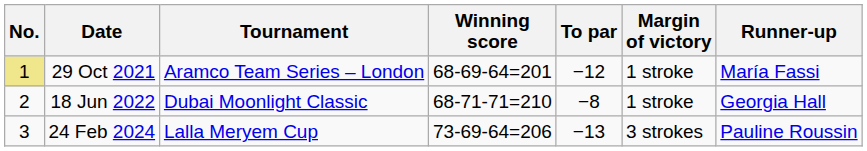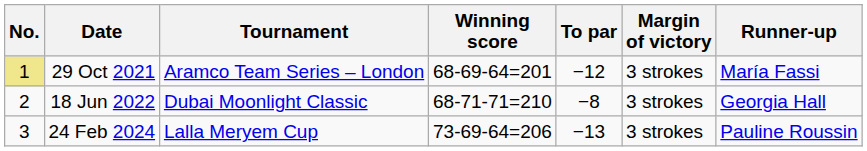29 Oct 2021 | Margin of victory: 1 stroke -> 3 strokes
18 Jun 2022 | Margin of victory: 1 stroke -> 3 strokes
